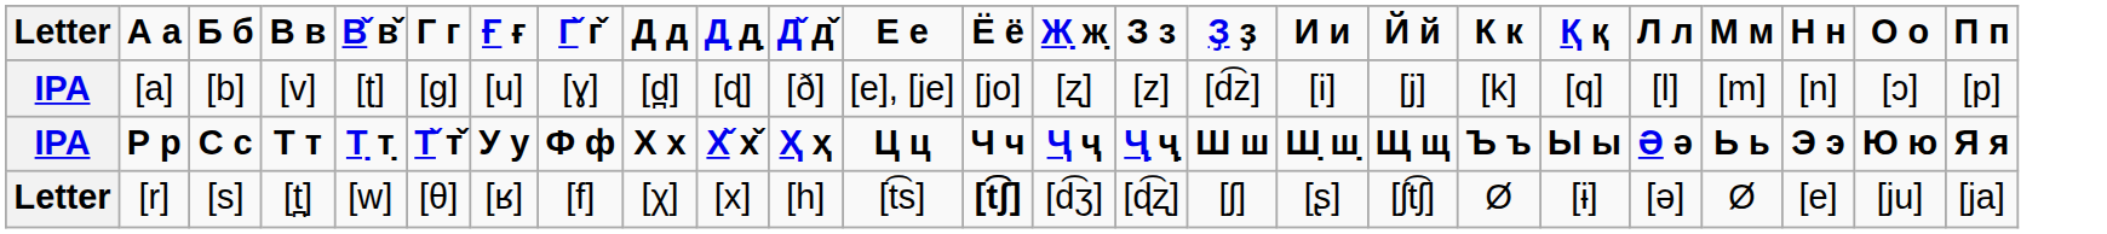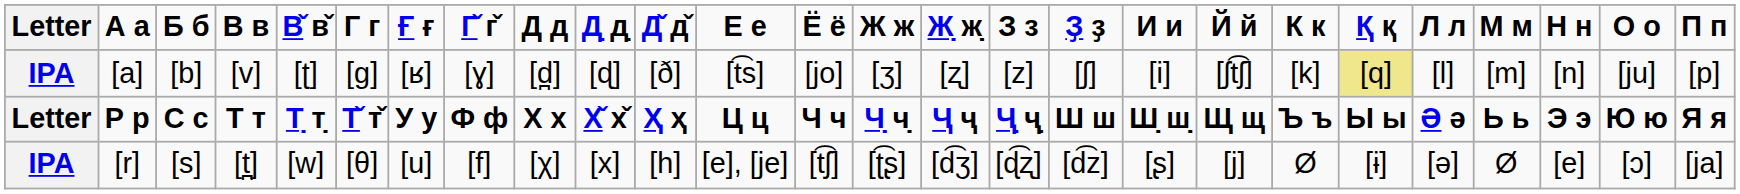+ column: Ж ж | [ʒ] | Ч̣ ч̣ | [ʈ͡ʂ]
[a] | Ғ ғ: [u] -> [ʁ]
[a] | Е е: [e], [je] -> [t͡s]
[a] | Ҙ ҙ: [d͡z] -> [ʃ]
[a] | Й й: [j] -> [ʃt͡ʃ]
[a] | Қ қ: no background -> khaki background
[a] | О о: [ɔ] -> [ju]
Р р | Letter: IPA -> Letter
[r] | Letter: Letter -> IPA
[r] | Ғ ғ: [ʁ] -> [u]
[r] | Е е: [t͡s] -> [e], [je]
[r] | Ё ё: bold -> normal
[r] | Ҙ ҙ: [ʃ] -> [d͡z]
[r] | Й й: [ʃt͡ʃ] -> [j]
[r] | О о: [ju] -> [ɔ]
